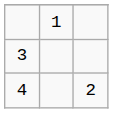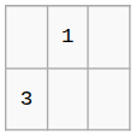- row: 4 | 2
